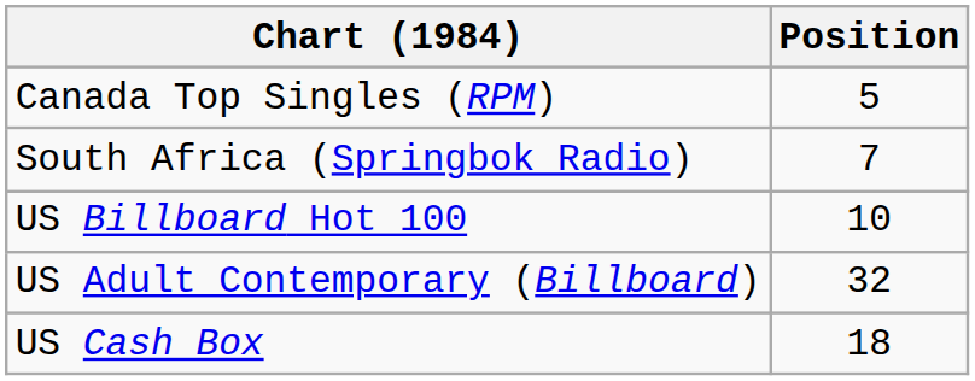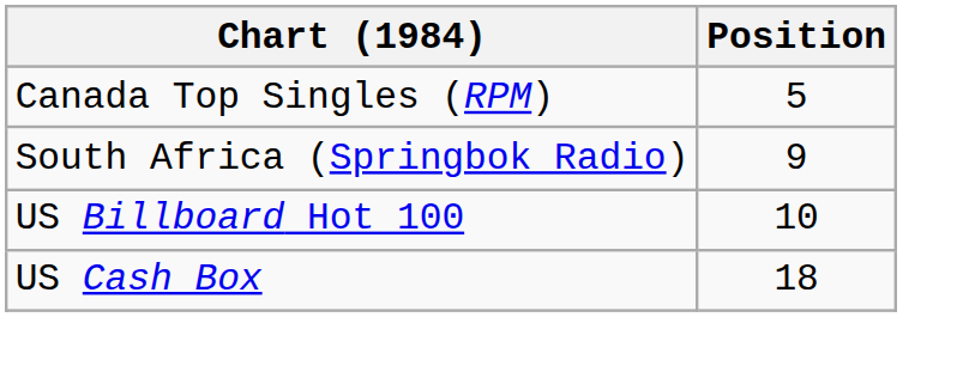South Africa (Springbok Radio) | Position: 7 -> 9
- row: US Adult Contemporary (Billboard) | 32
